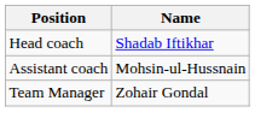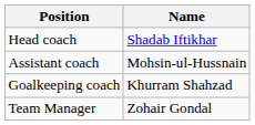+ row: Goalkeeping coach | Khurram Shahzad
